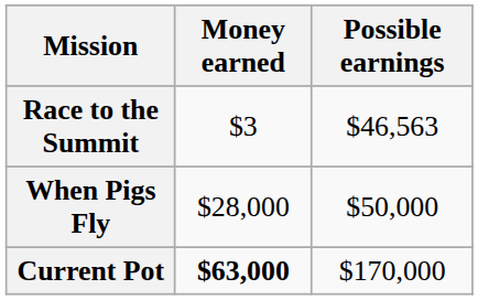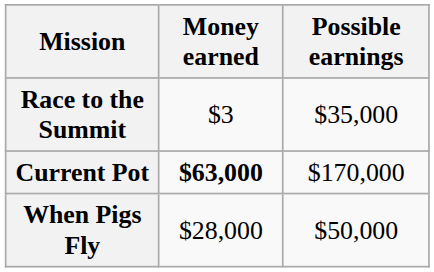Race to the Summit | Possible earnings: $46,563 -> $35,000
rows swapped: When Pigs Fly <-> Current Pot
